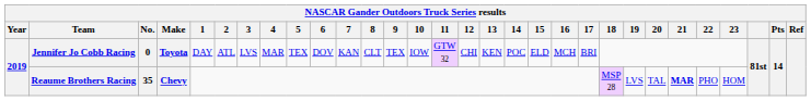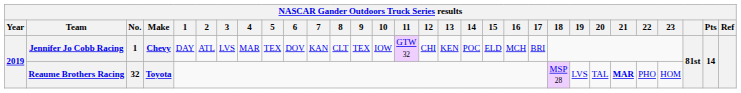Jennifer Jo Cobb Racing | No.: 0 -> 1
Jennifer Jo Cobb Racing | Make: Toyota -> Chevy
Reaume Brothers Racing | No.: 35 -> 32
Reaume Brothers Racing | Make: Chevy -> Toyota
